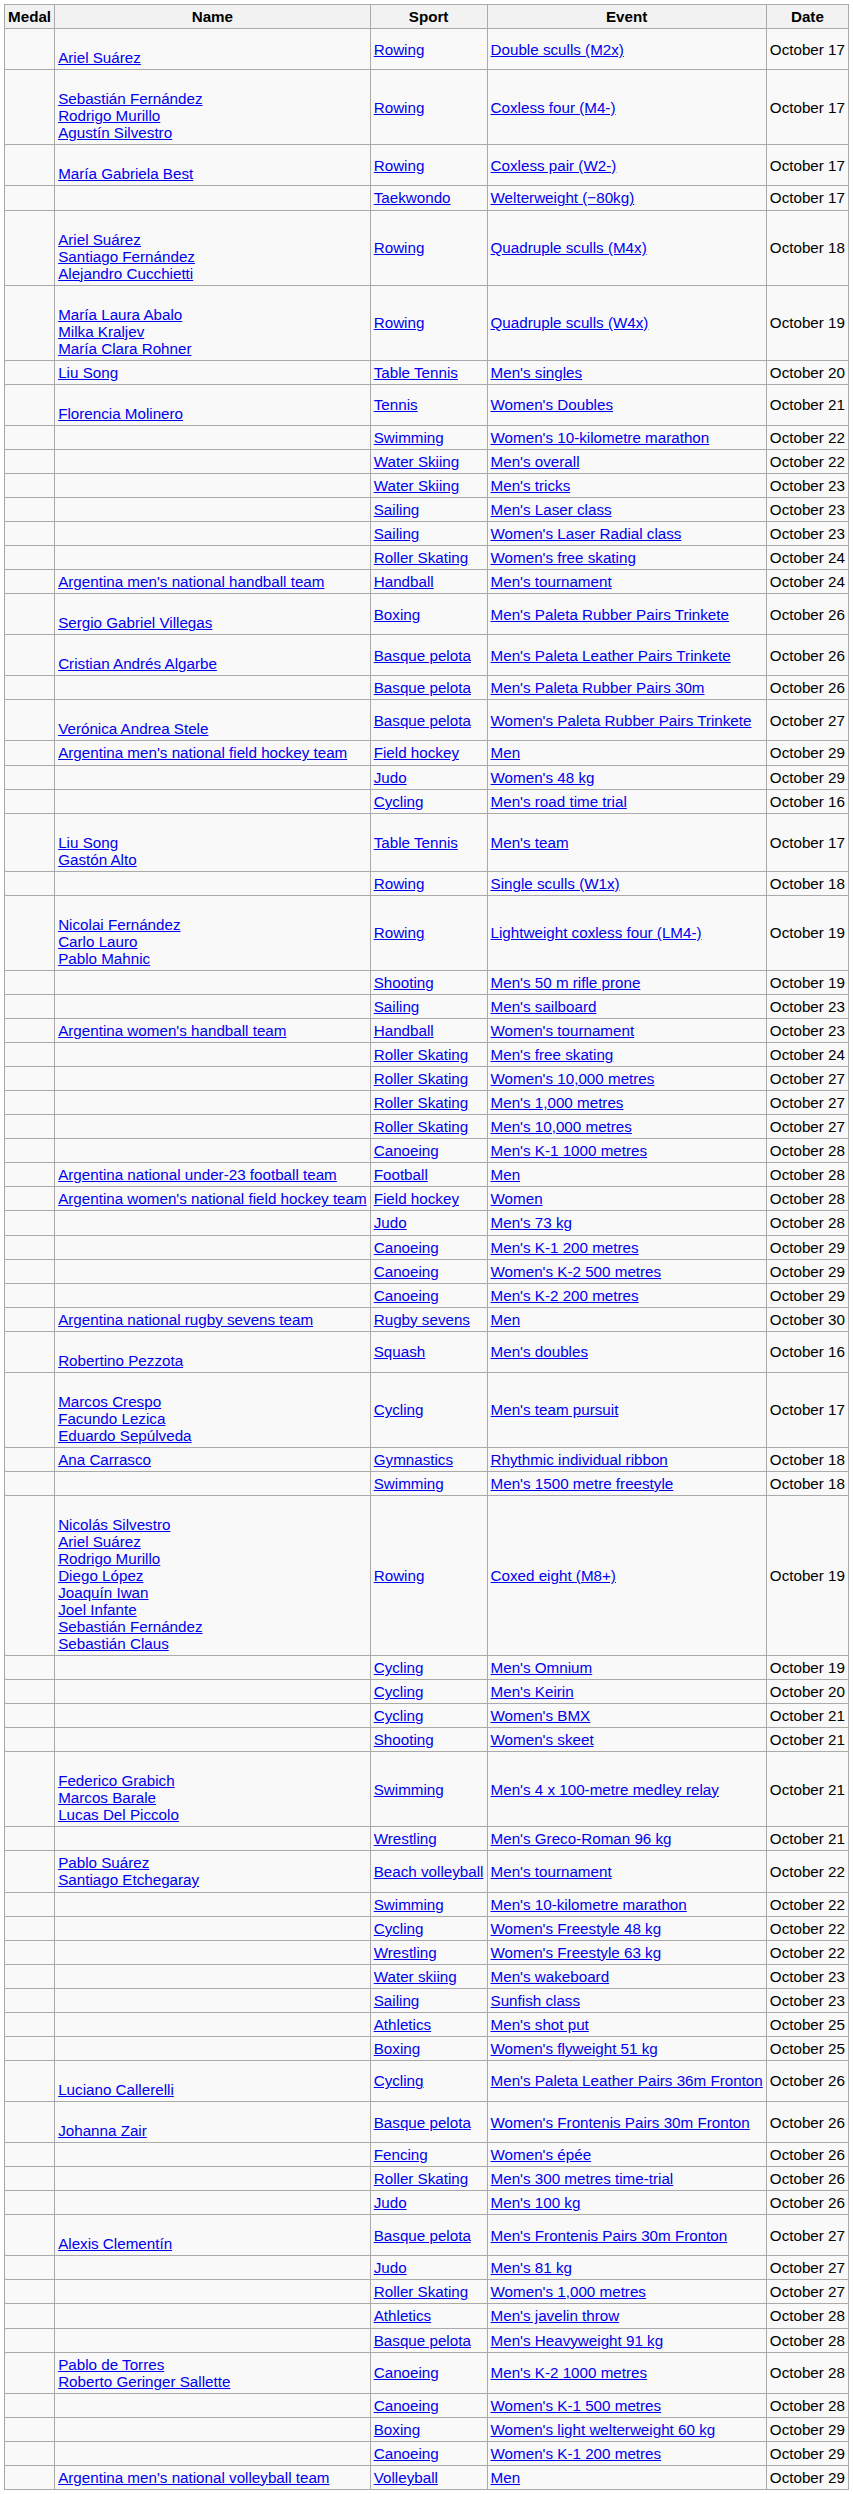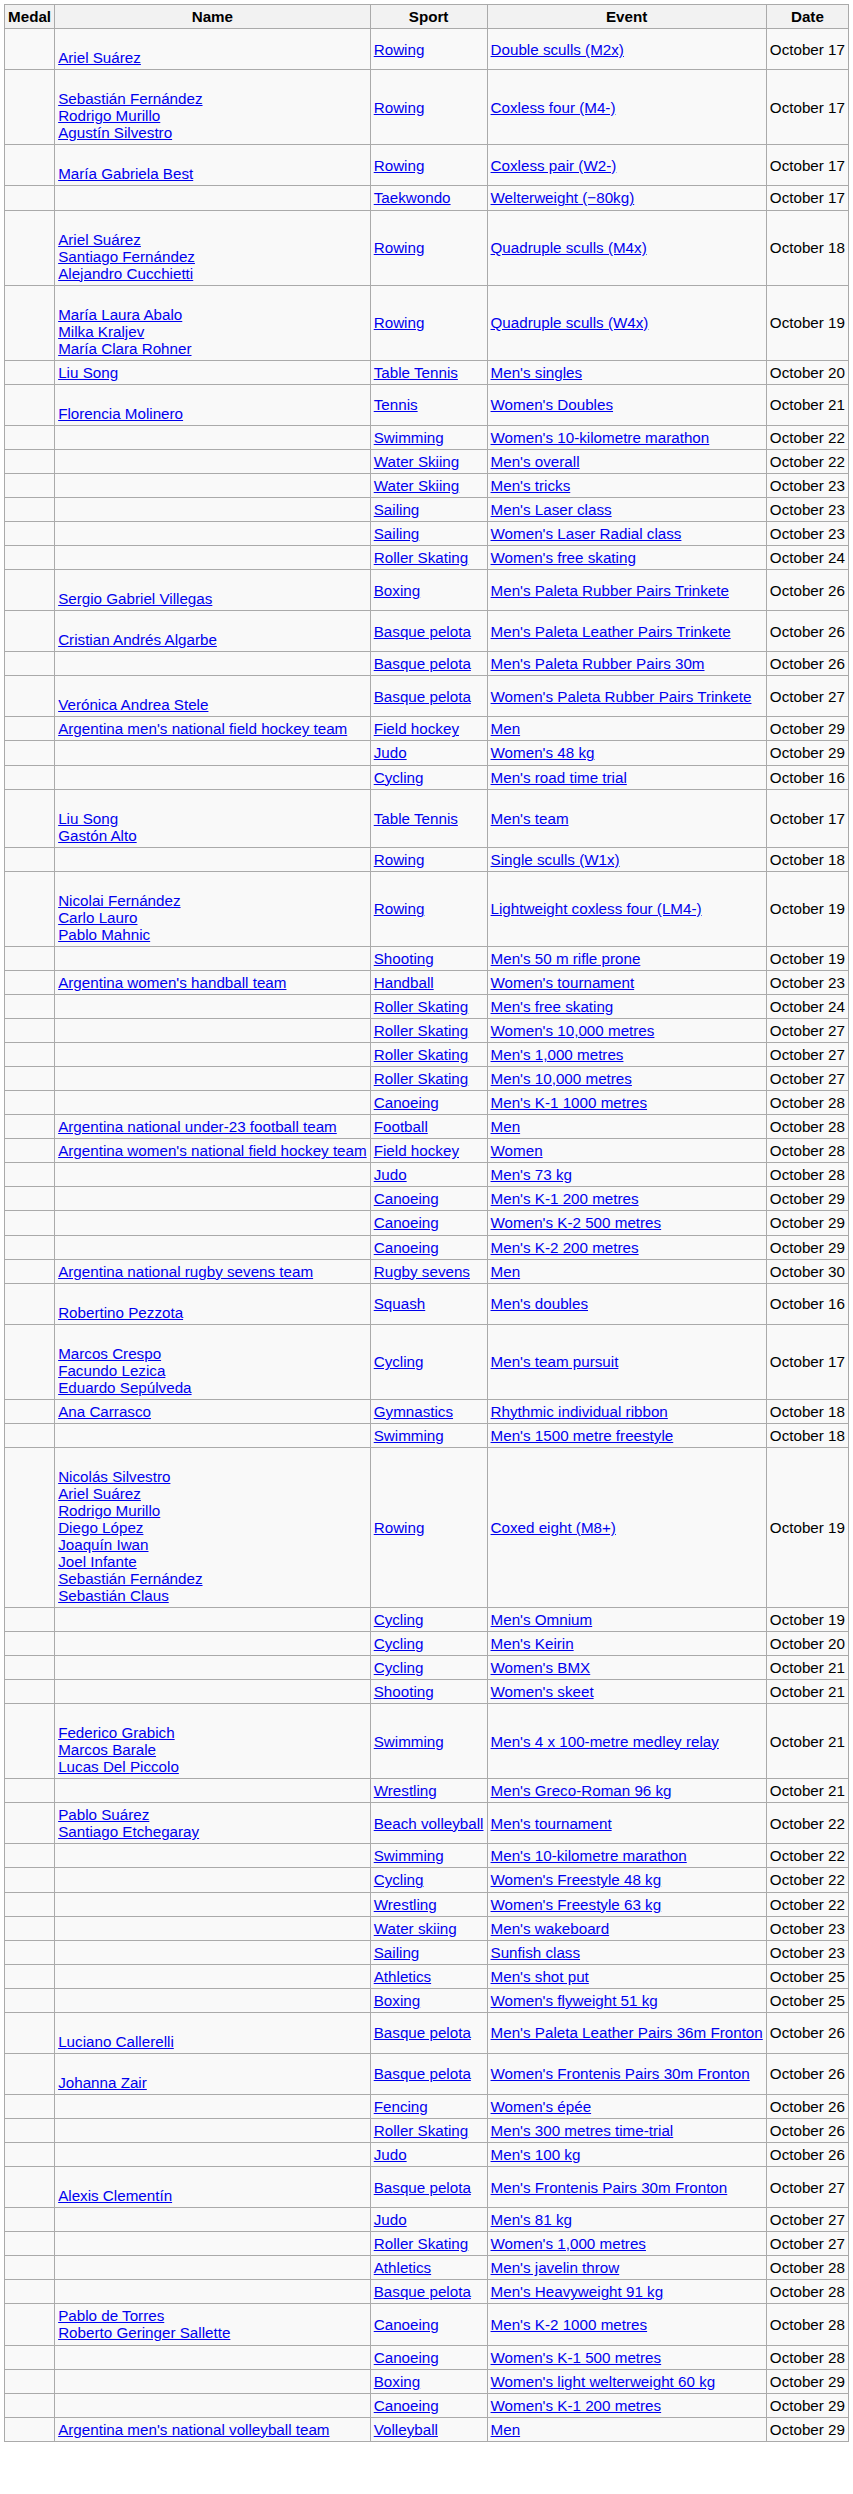- row: Argentina men's national handball team | Handball | Men's tournament | October 24
- row: Sailing | Men's sailboard | October 23
Men's Paleta Leather Pairs 36m Fronton | Sport: Cycling -> Basque pelota
